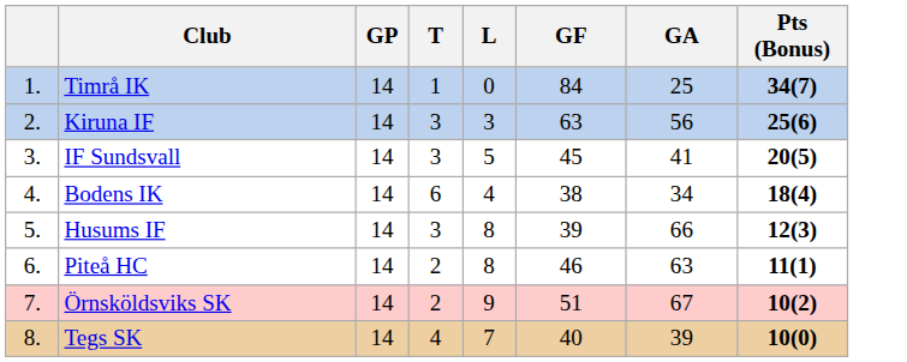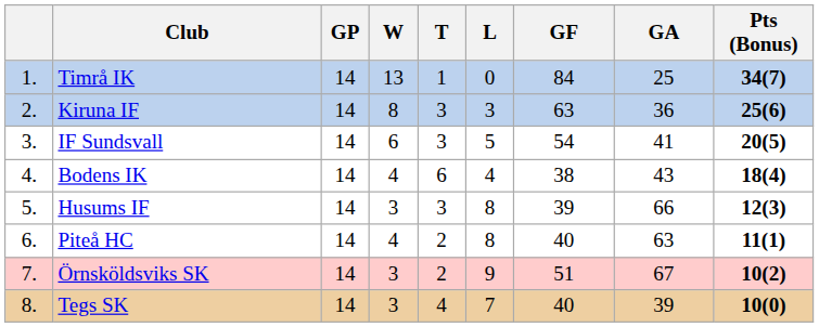+ column: W | 13 | 8 | 6 | 4 | 3 | 4 | 3 | 3
Kiruna IF | GA: 56 -> 36
IF Sundsvall | GF: 45 -> 54
Bodens IK | GA: 34 -> 43
Piteå HC | GF: 46 -> 40
